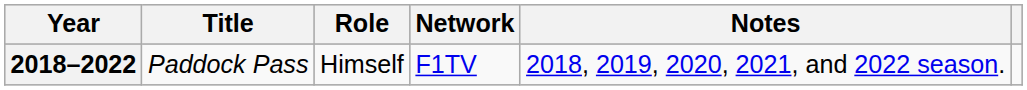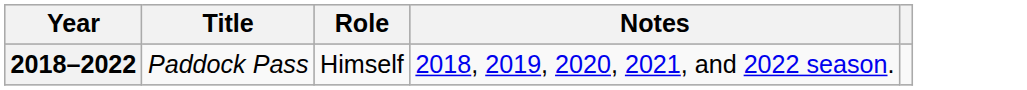- column: Network | F1TV
